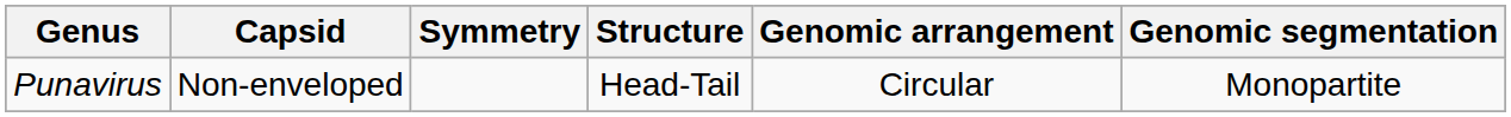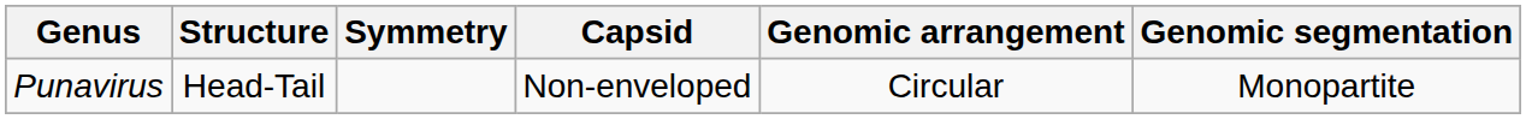columns swapped: Structure <-> Capsid
